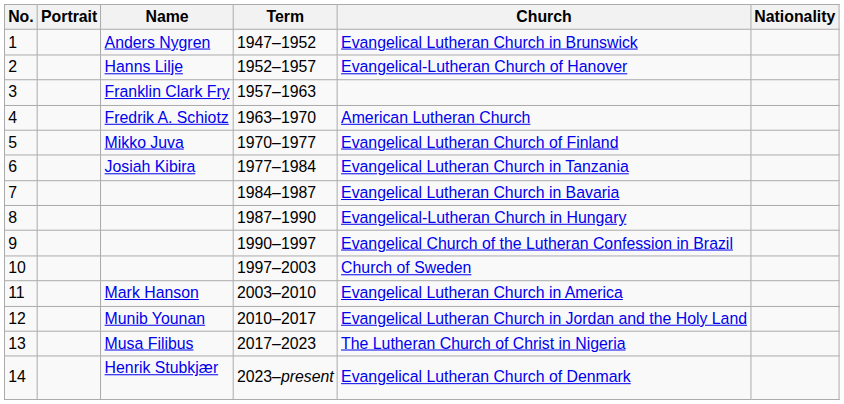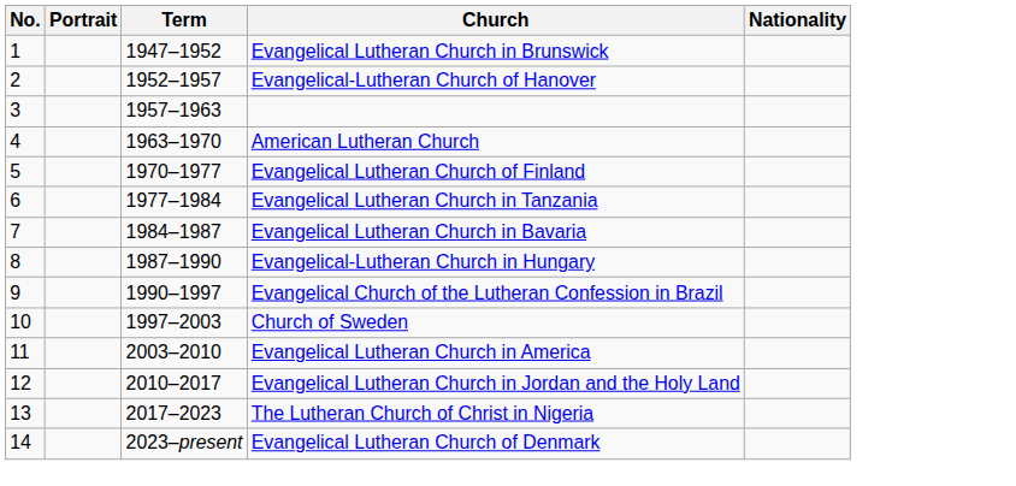- column: Name | Anders Nygren | Hanns Lilje | Franklin Clark Fry | Fredrik A. Schiotz | Mikko Juva | Josiah Kibira | Mark Hanson | Munib Younan | Musa Filibus | Henrik Stubkjær
